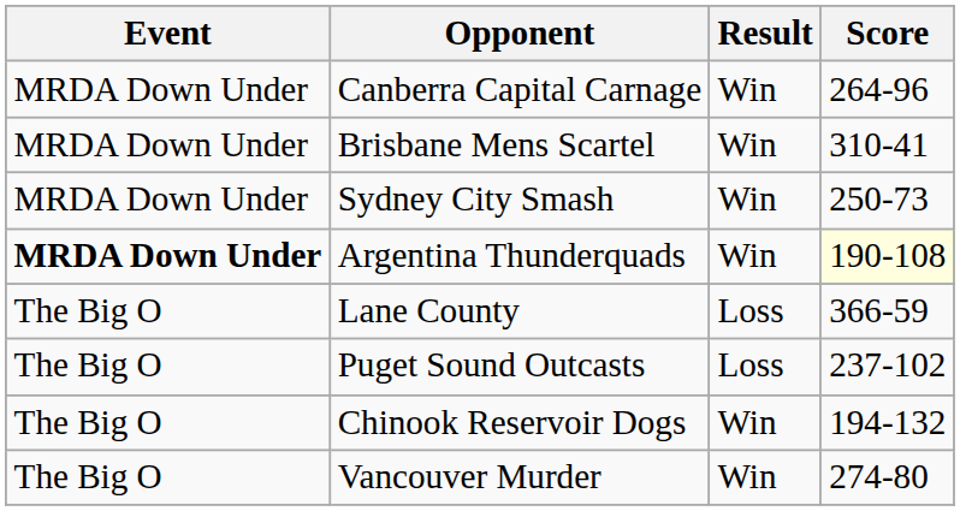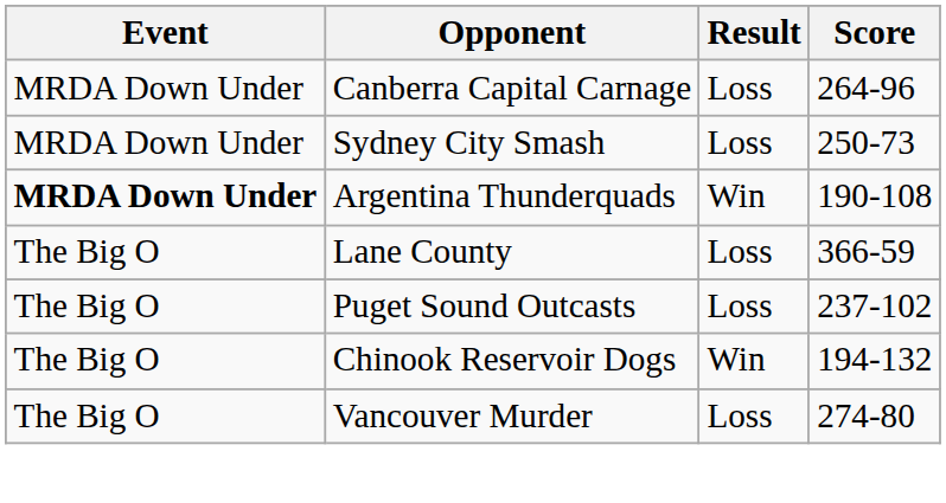Canberra Capital Carnage | Result: Win -> Loss
- row: MRDA Down Under | Brisbane Mens Scartel | Win | 310-41
Sydney City Smash | Result: Win -> Loss
Argentina Thunderquads | Score: lightyellow background -> no background
Vancouver Murder | Result: Win -> Loss
